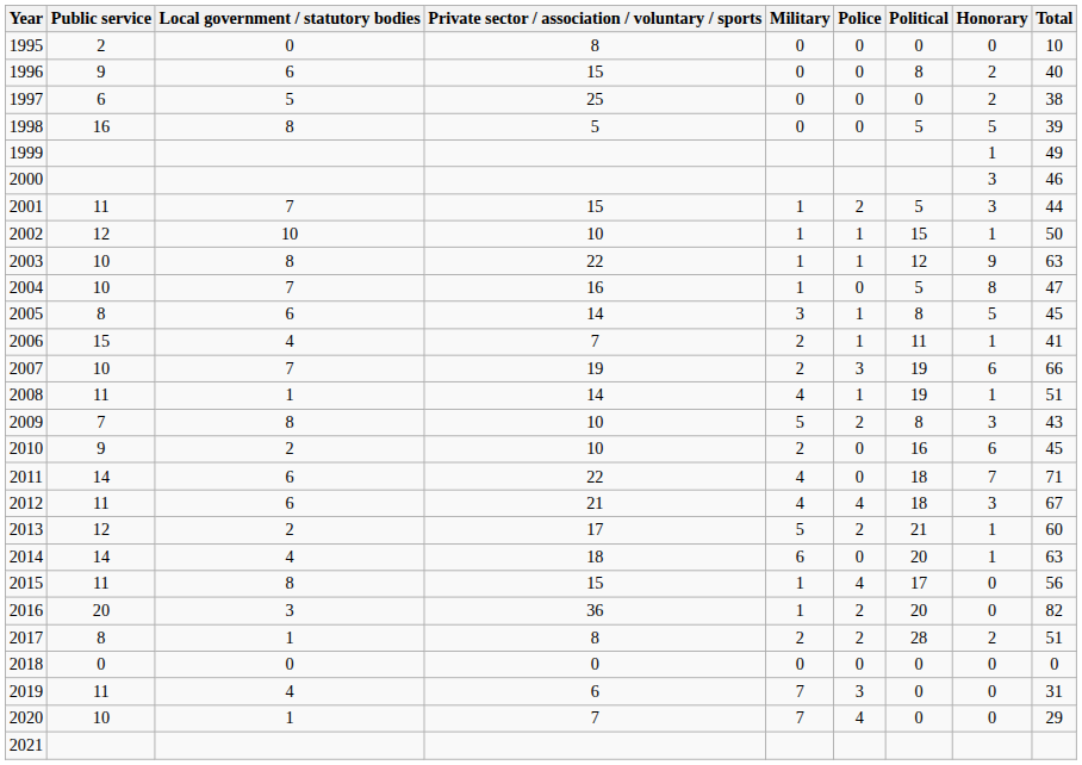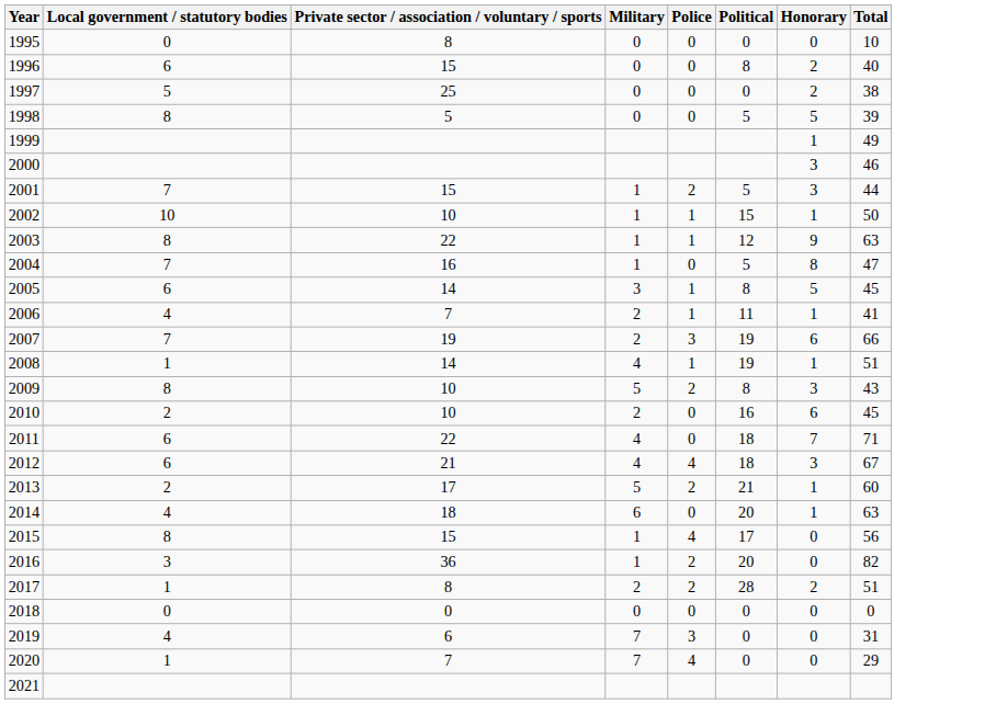- column: Public service | 2 | 9 | 6 | 16 | 11 | 12 | 10 | 10 | 8 | 15 | 10 | 11 | 7 | 9 | 14 | 11 | 12 | 14 | 11 | 20 | 8 | 0 | 11 | 10
